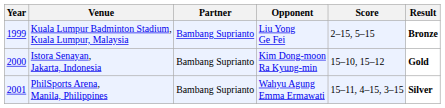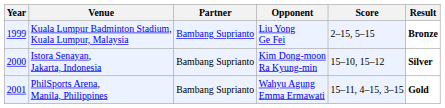Istora Senayan, Jakarta, Indonesia | Result: Gold -> Silver
PhilSports Arena, Manila, Philippines | Result: Silver -> Gold
